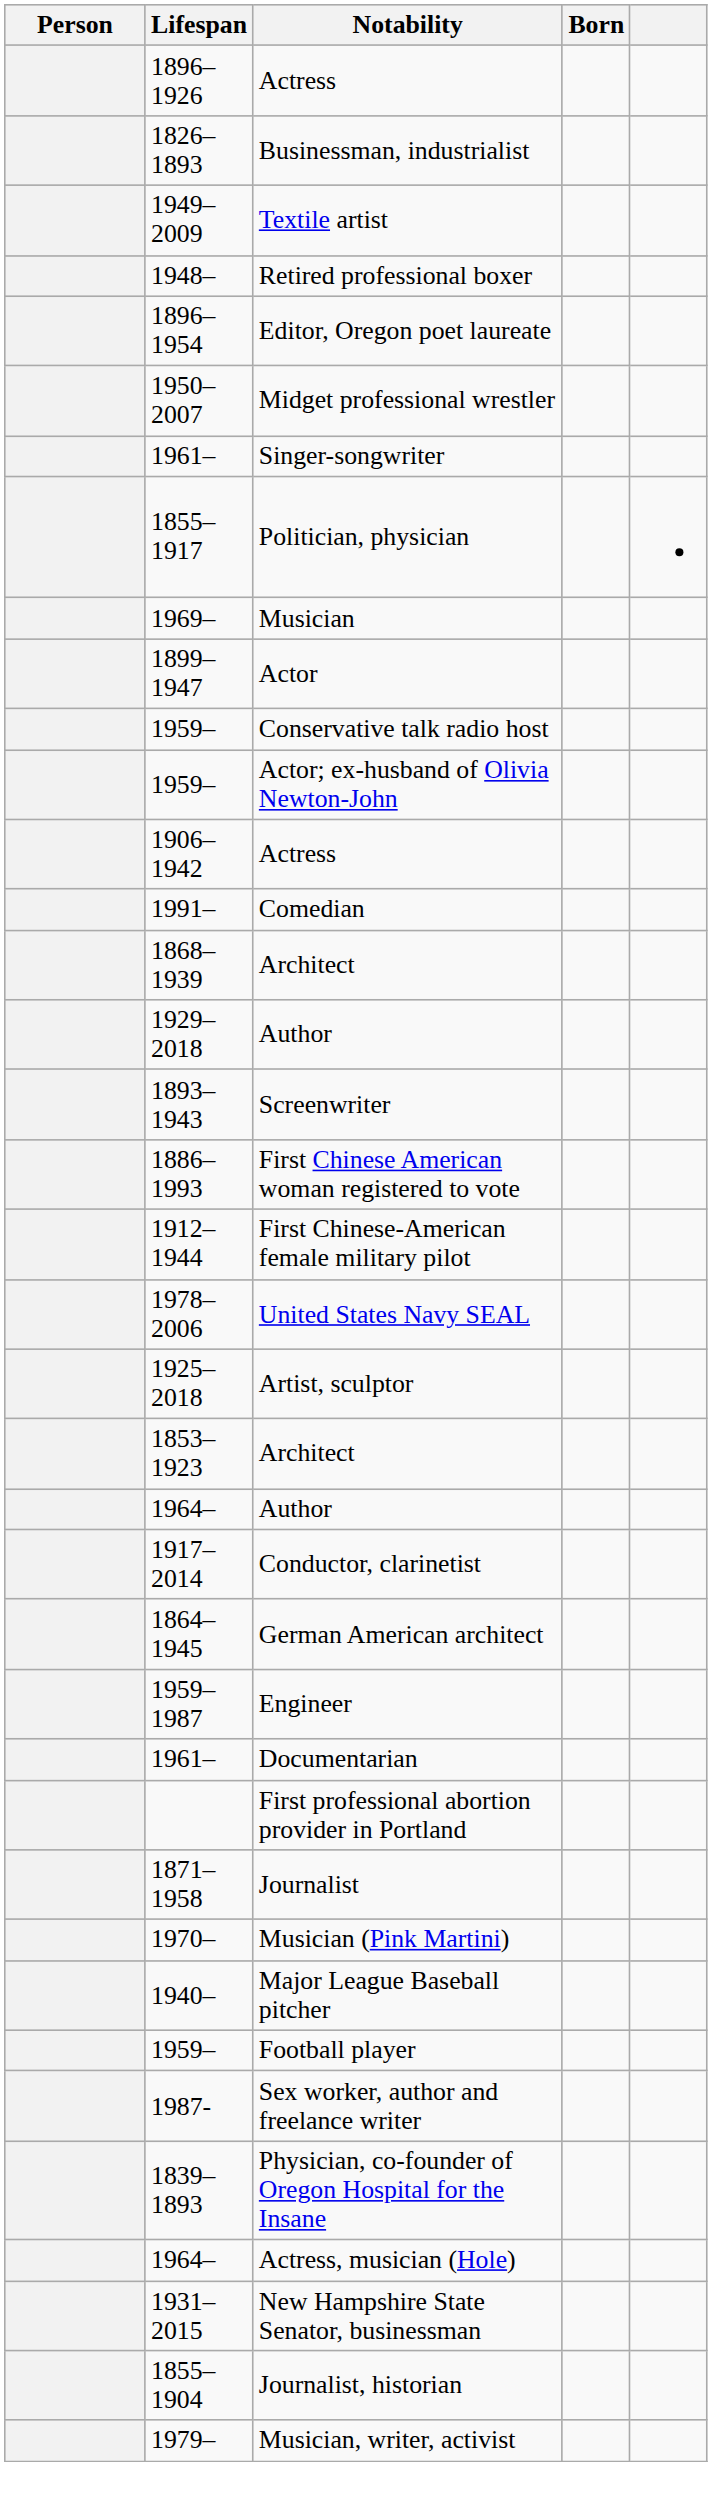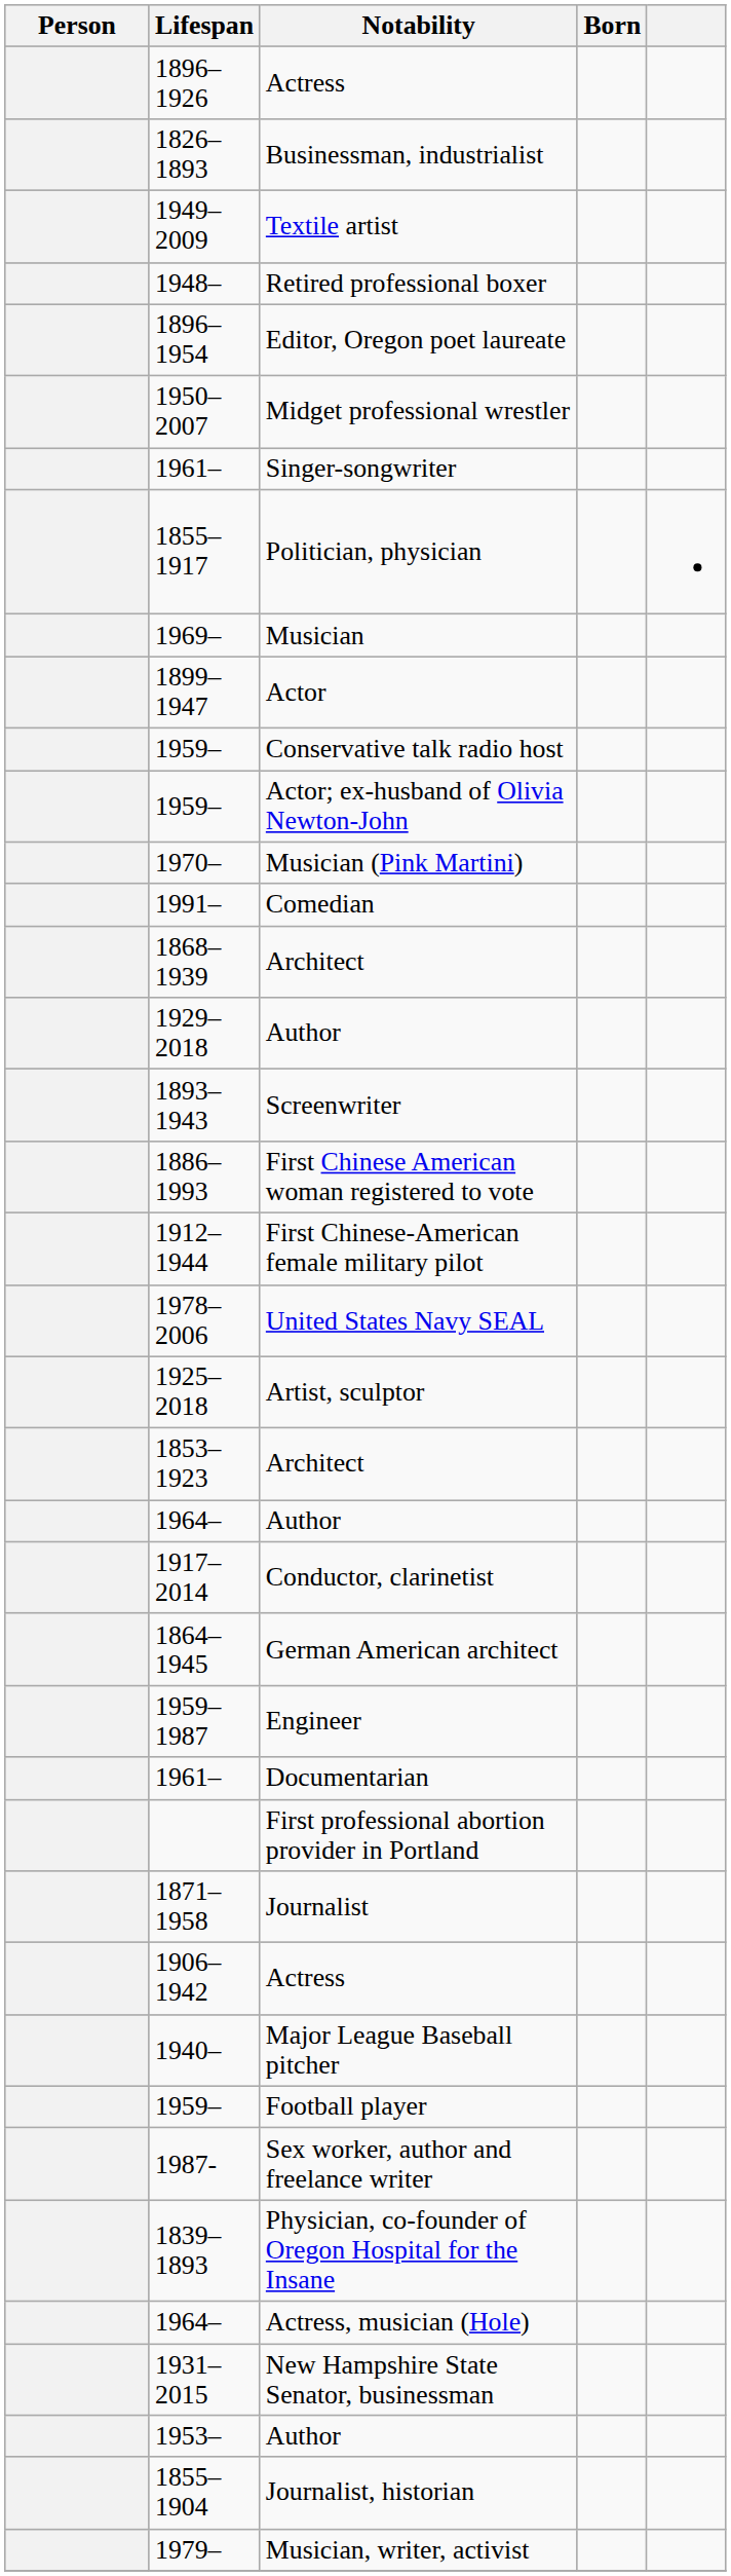rows swapped: 1970– <-> 1906–1942
+ row: 1953– | Author
